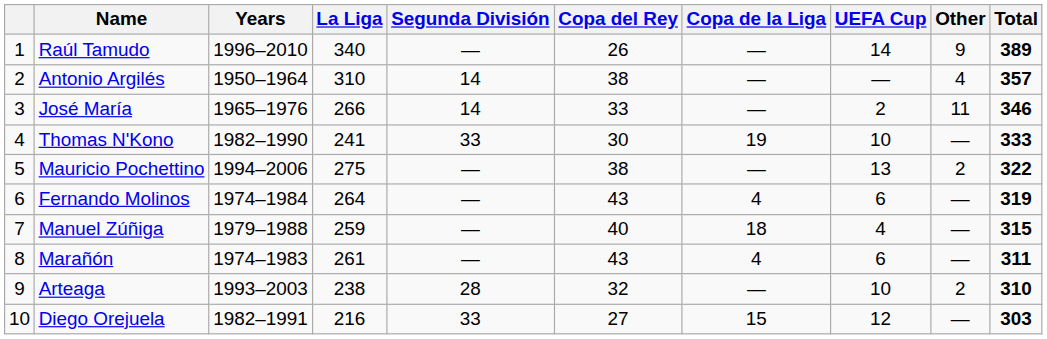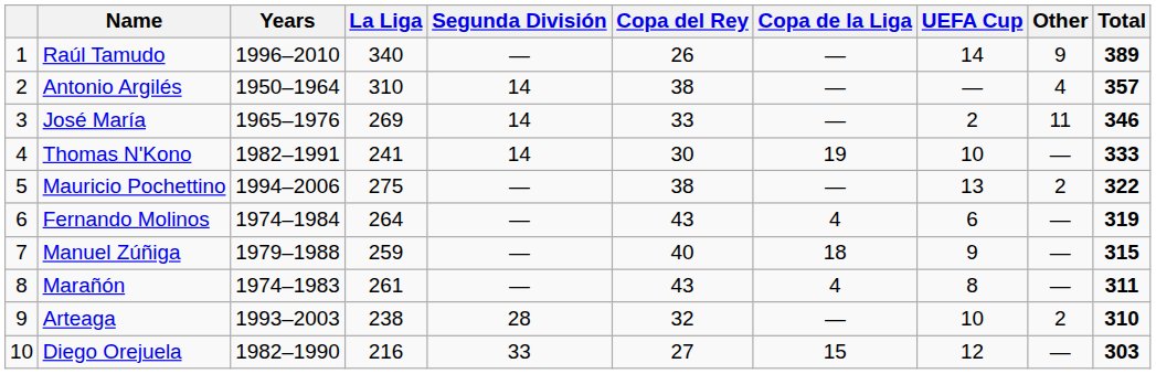José María | La Liga: 266 -> 269
Thomas N'Kono | Years: 1982–1990 -> 1982–1991
Thomas N'Kono | Segunda División: 33 -> 14
Manuel Zúñiga | UEFA Cup: 4 -> 9
Marañón | UEFA Cup: 6 -> 8
Diego Orejuela | Years: 1982–1991 -> 1982–1990
